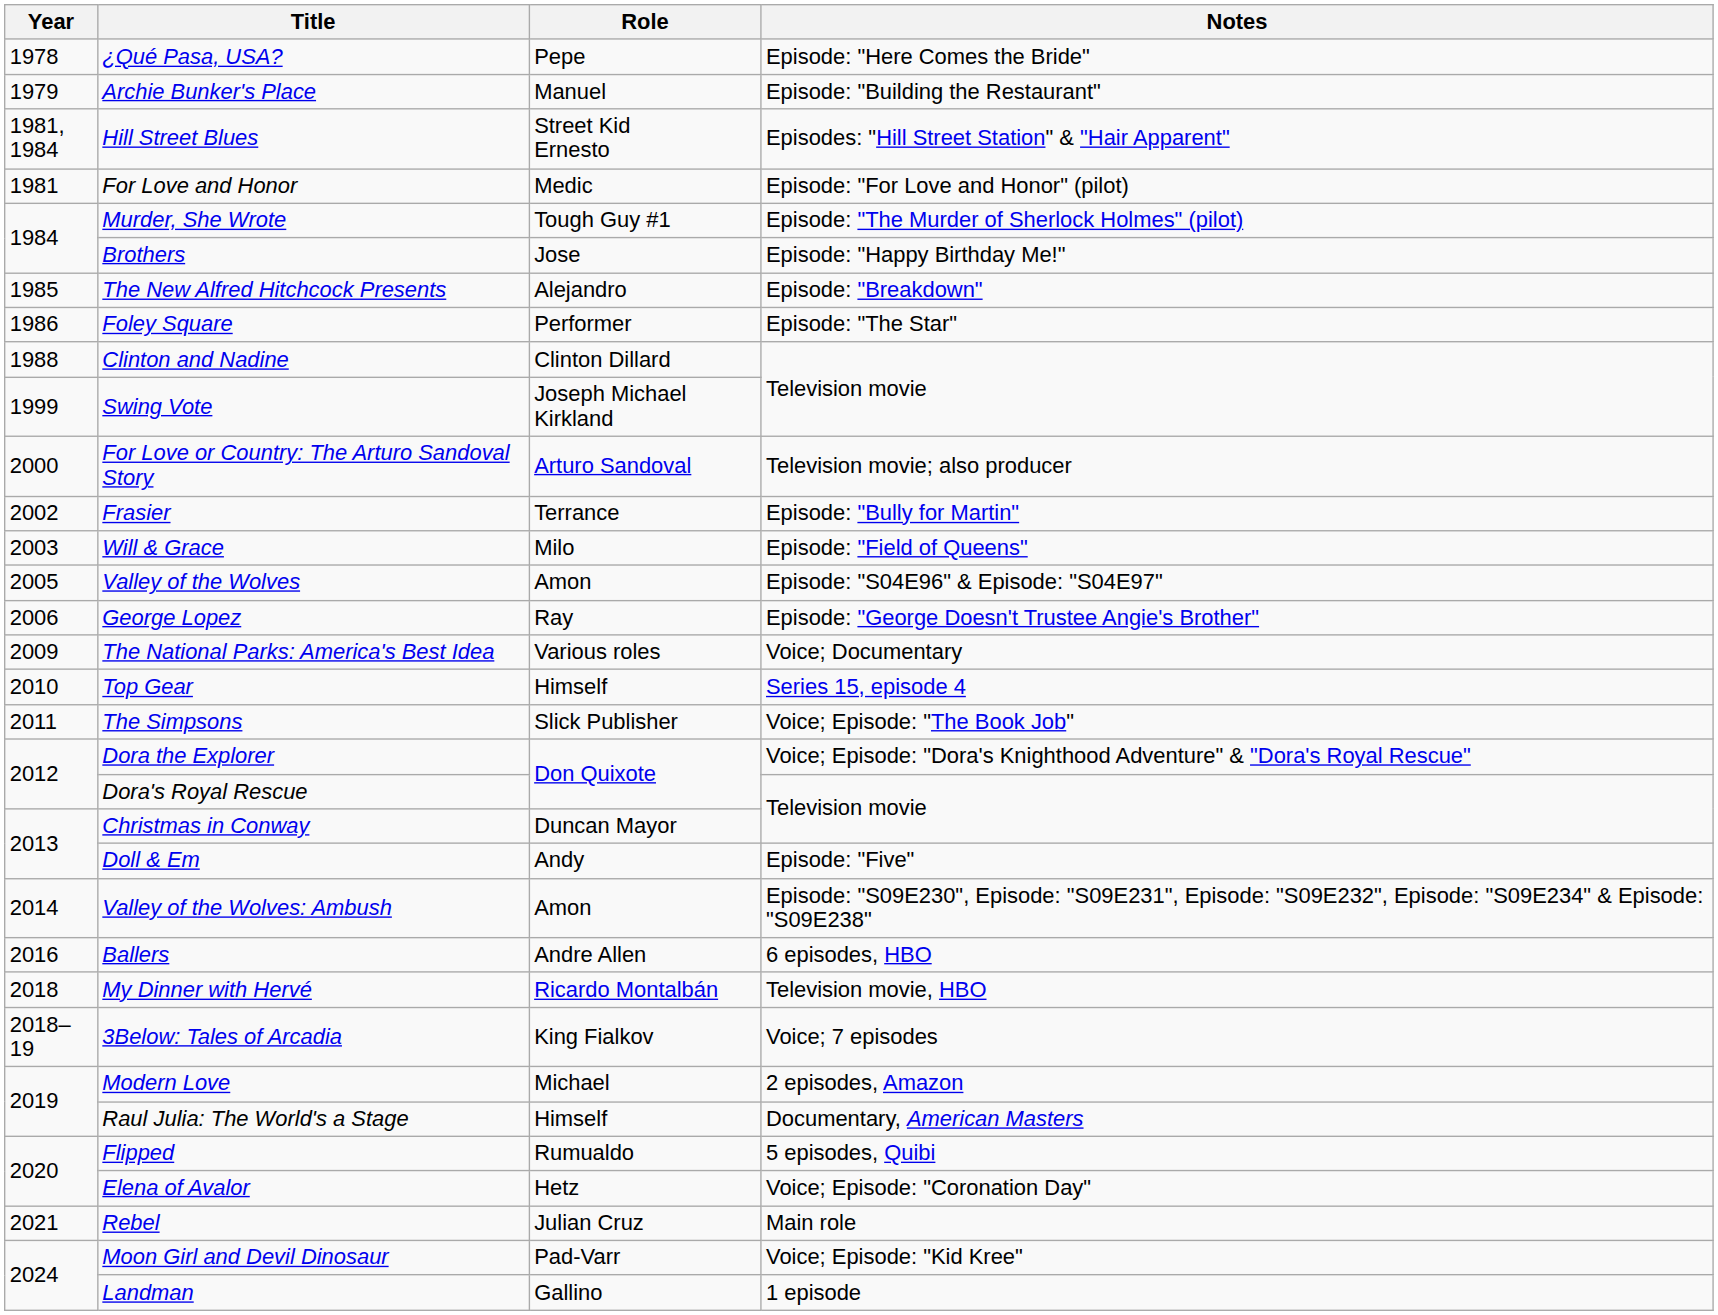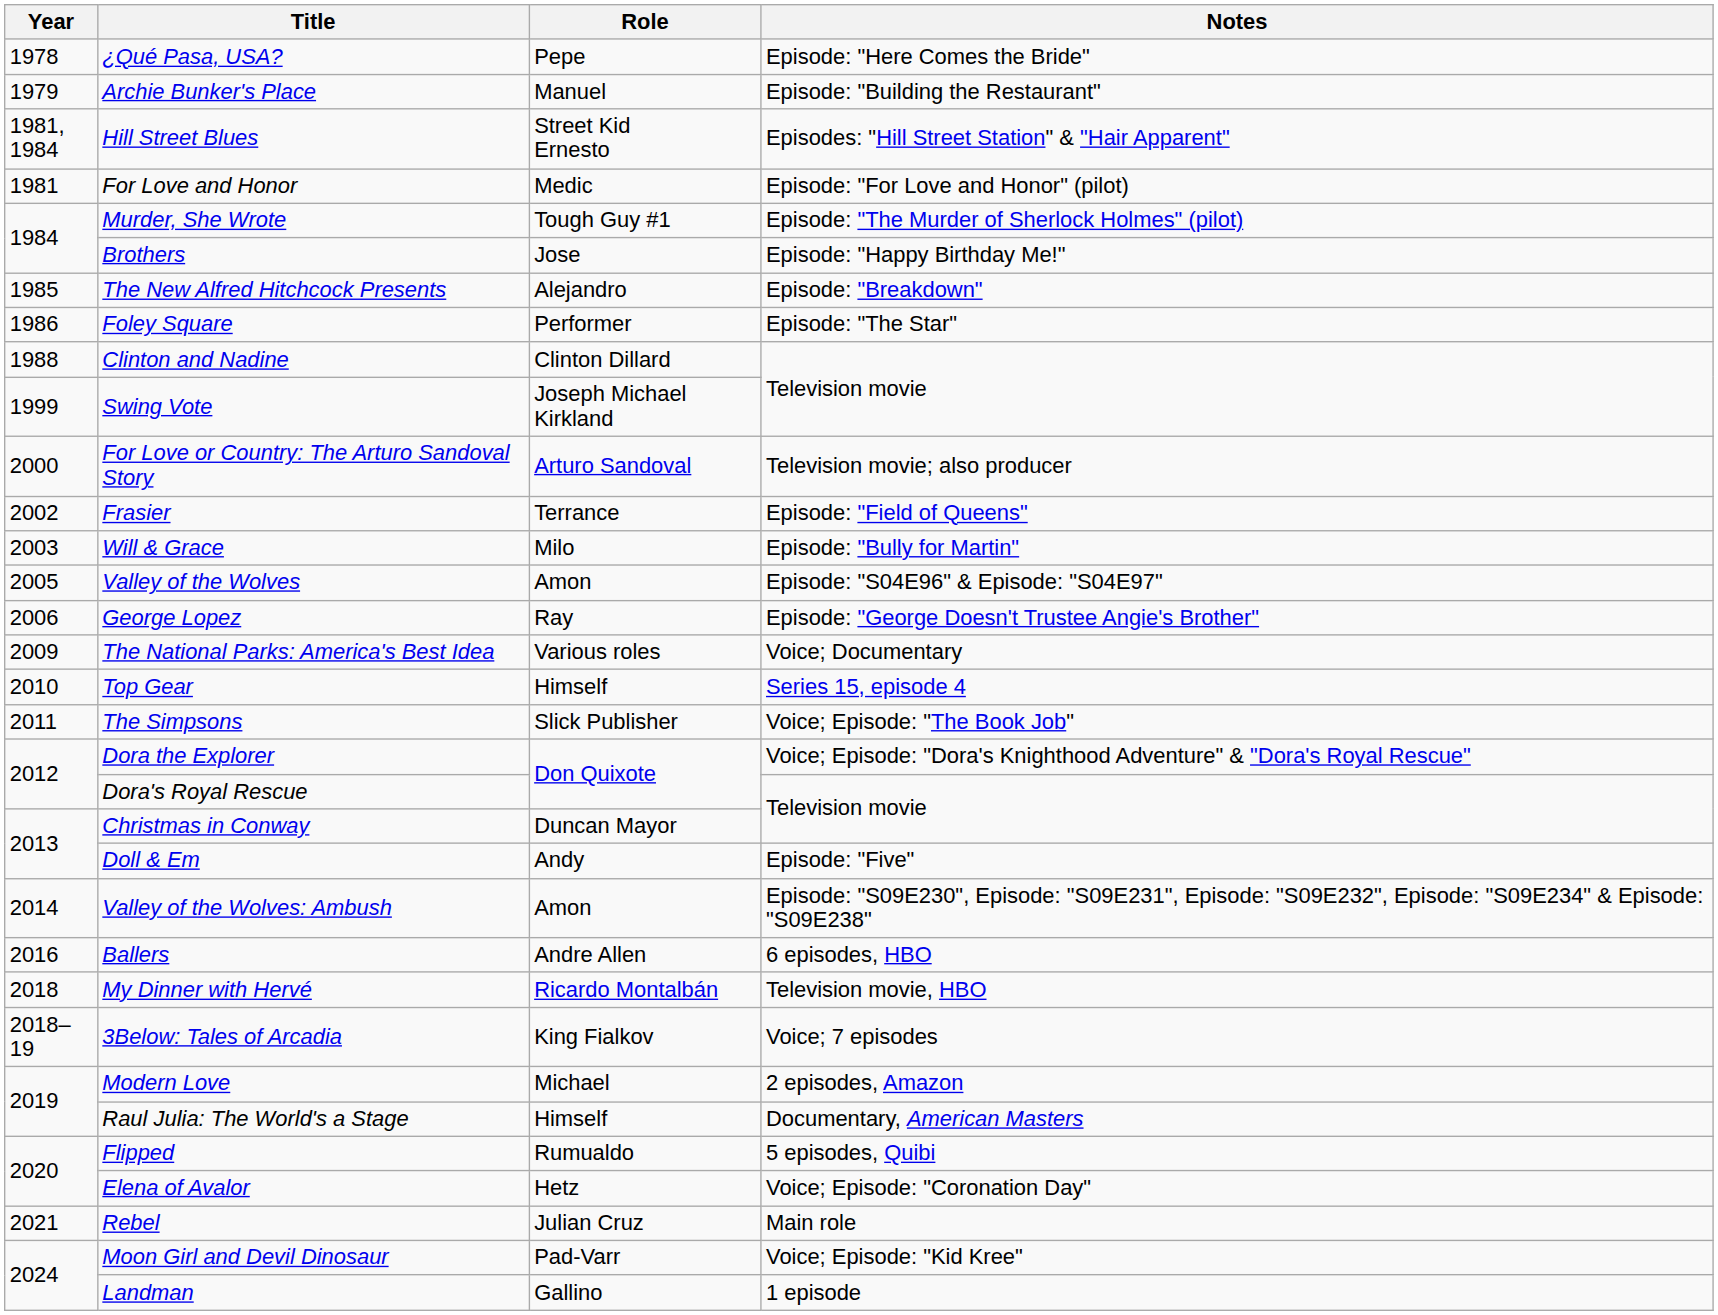Frasier | Notes: Episode: "Bully for Martin" -> Episode: "Field of Queens"
Will & Grace | Notes: Episode: "Field of Queens" -> Episode: "Bully for Martin"
